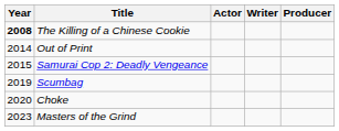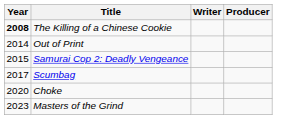- column: Actor
Scumbag | Year: 2019 -> 2017
